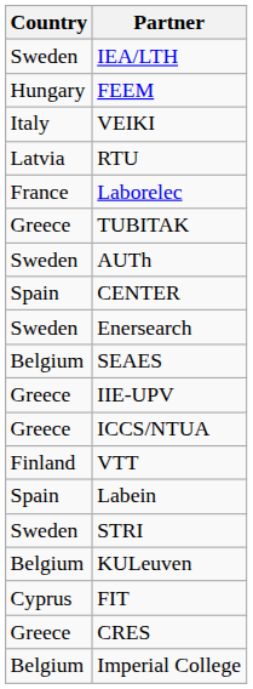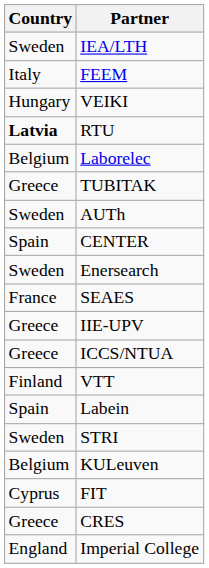FEEM | Country: Hungary -> Italy
VEIKI | Country: Italy -> Hungary
RTU | Country: normal -> bold
Laborelec | Country: France -> Belgium
SEAES | Country: Belgium -> France
Imperial College | Country: Belgium -> England
